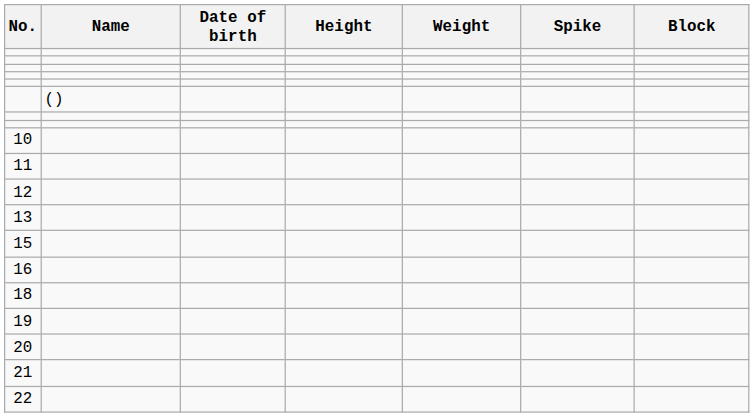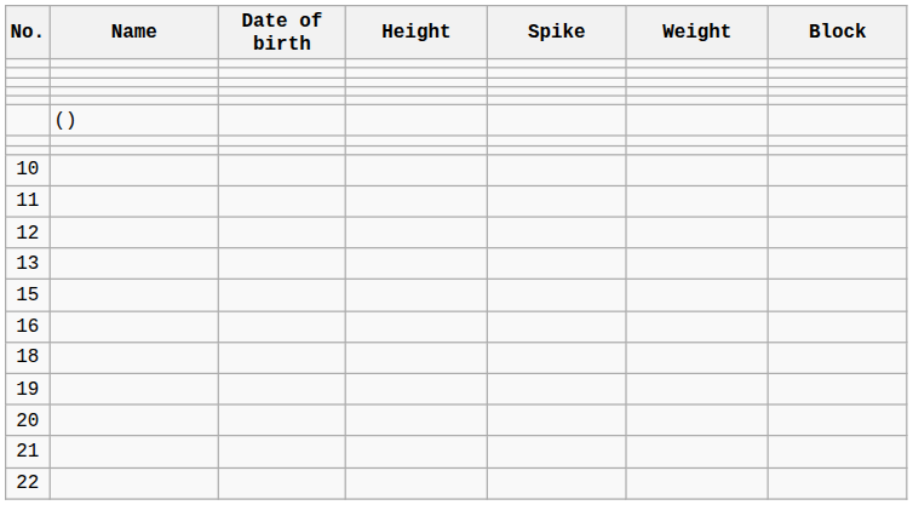columns swapped: Weight <-> Spike
